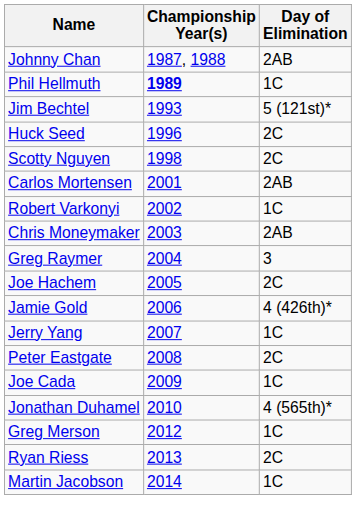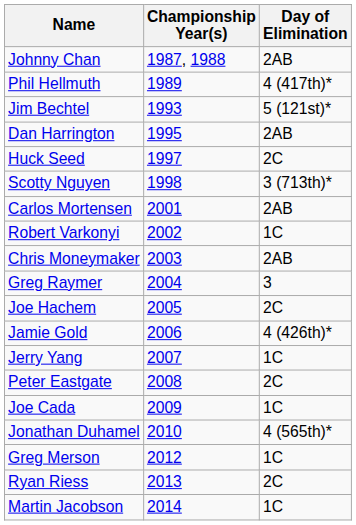Phil Hellmuth | Championship Year(s): bold -> normal
Phil Hellmuth | Day of Elimination: 1C -> 4 (417th)*
+ row: Dan Harrington | 1995 | 2AB
Huck Seed | Championship Year(s): 1996 -> 1997
Scotty Nguyen | Day of Elimination: 2C -> 3 (713th)*
